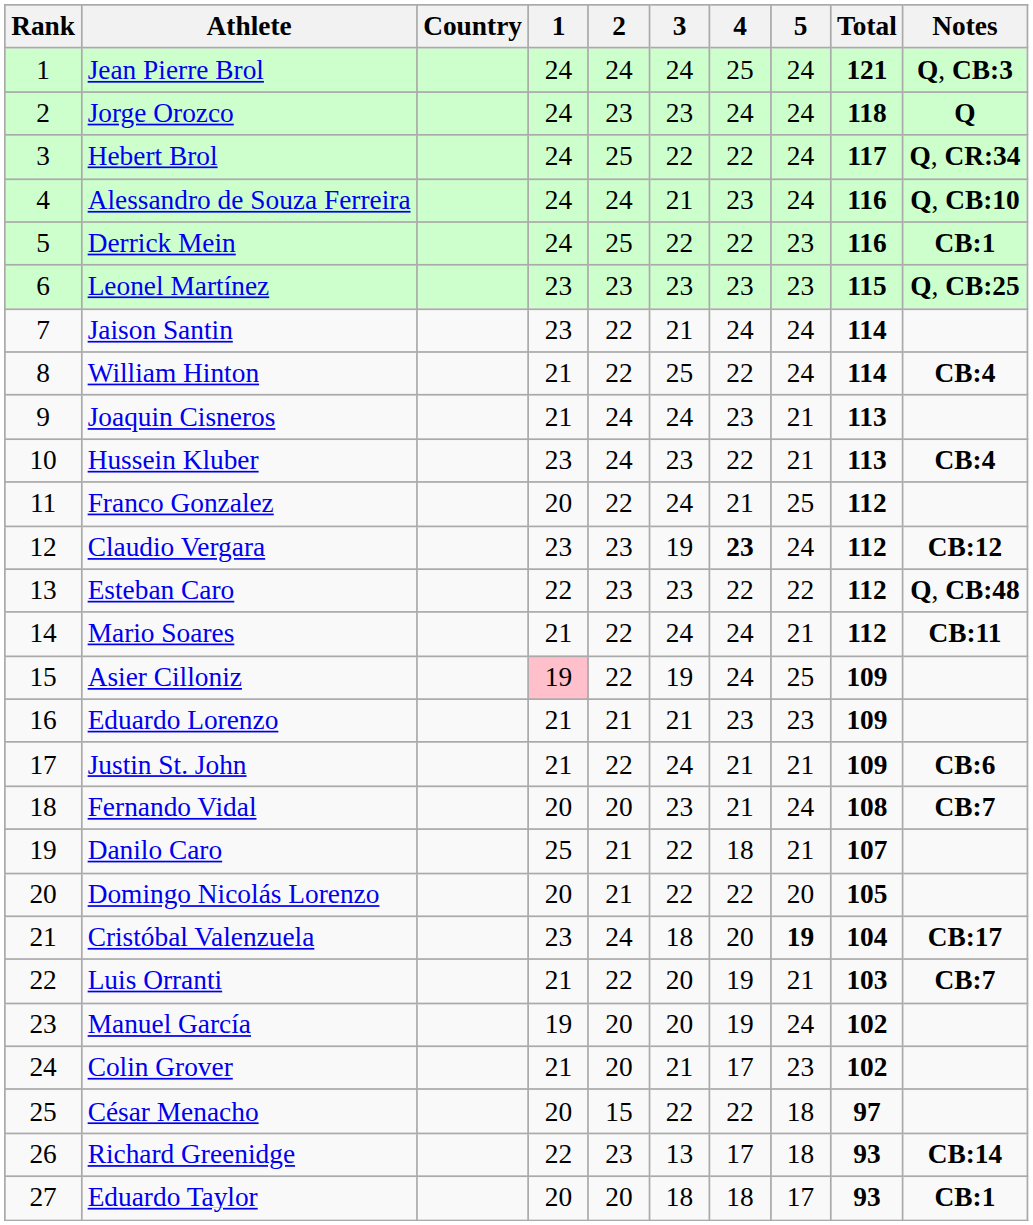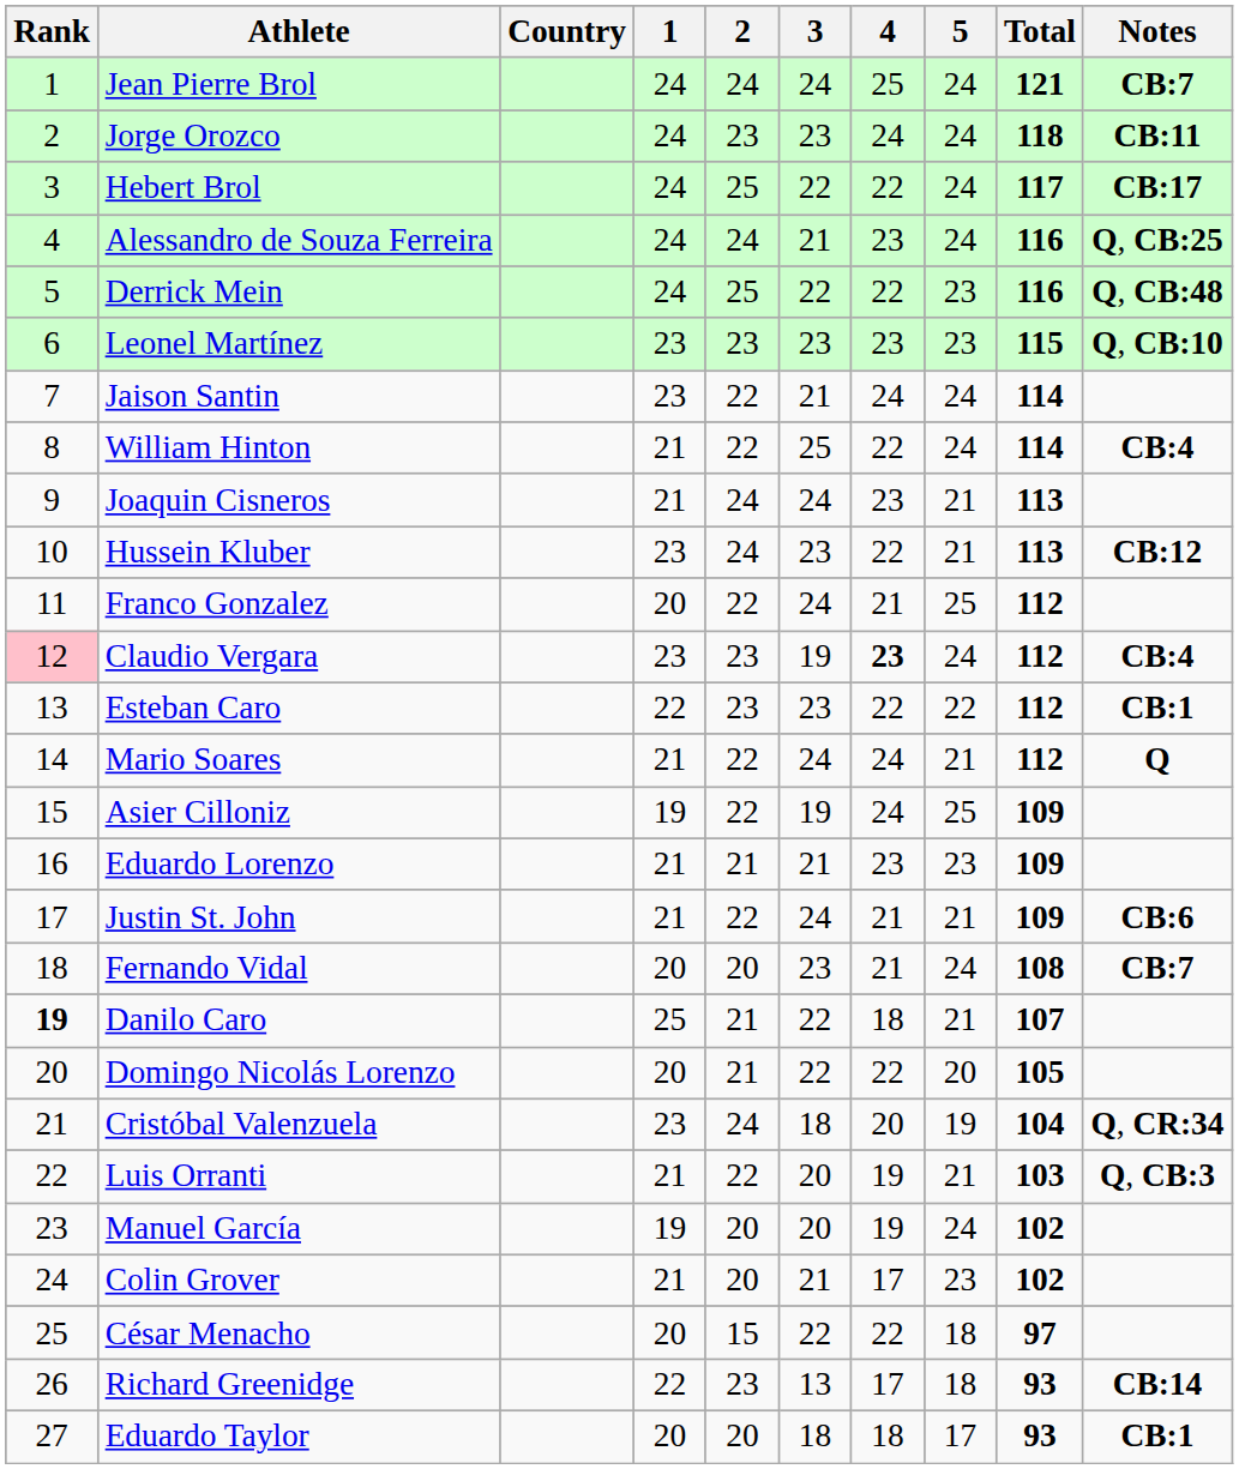Jean Pierre Brol | Notes: Q, CB:3 -> CB:7
Jorge Orozco | Notes: Q -> CB:11
Hebert Brol | Notes: Q, CR:34 -> CB:17
Alessandro de Souza Ferreira | Notes: Q, CB:10 -> Q, CB:25
Derrick Mein | Notes: CB:1 -> Q, CB:48
Leonel Martínez | Notes: Q, CB:25 -> Q, CB:10
Hussein Kluber | Notes: CB:4 -> CB:12
Claudio Vergara | Rank: no background -> pink background
Claudio Vergara | Notes: CB:12 -> CB:4
Esteban Caro | Notes: Q, CB:48 -> CB:1
Mario Soares | Notes: CB:11 -> Q
Asier Cilloniz | 1: pink background -> no background
Danilo Caro | Rank: normal -> bold
Cristóbal Valenzuela | 5: bold -> normal
Cristóbal Valenzuela | Notes: CB:17 -> Q, CR:34
Luis Orranti | Notes: CB:7 -> Q, CB:3
